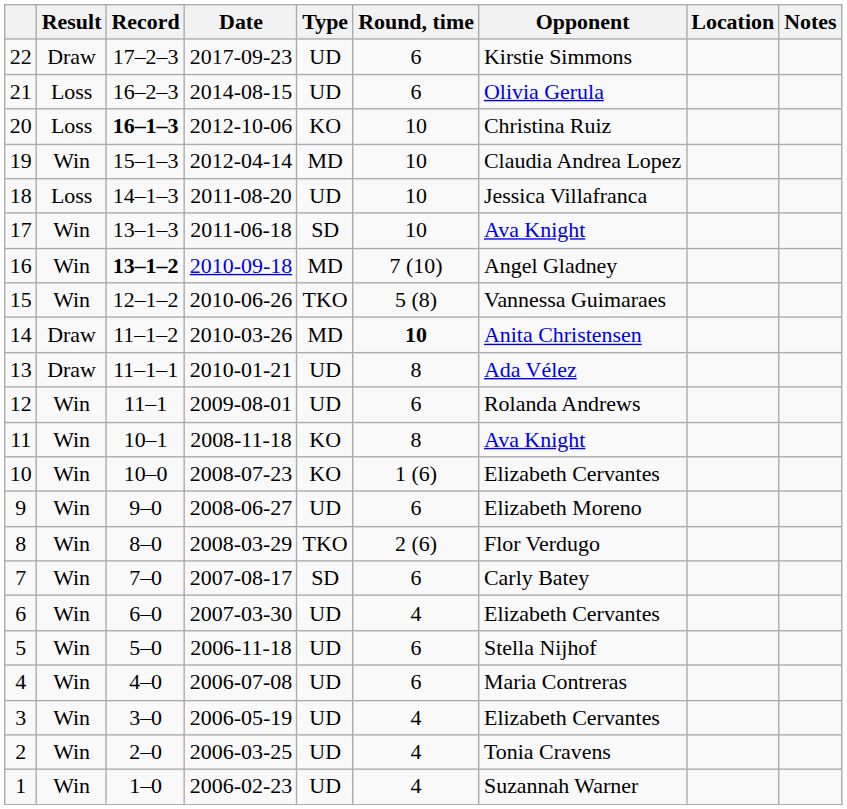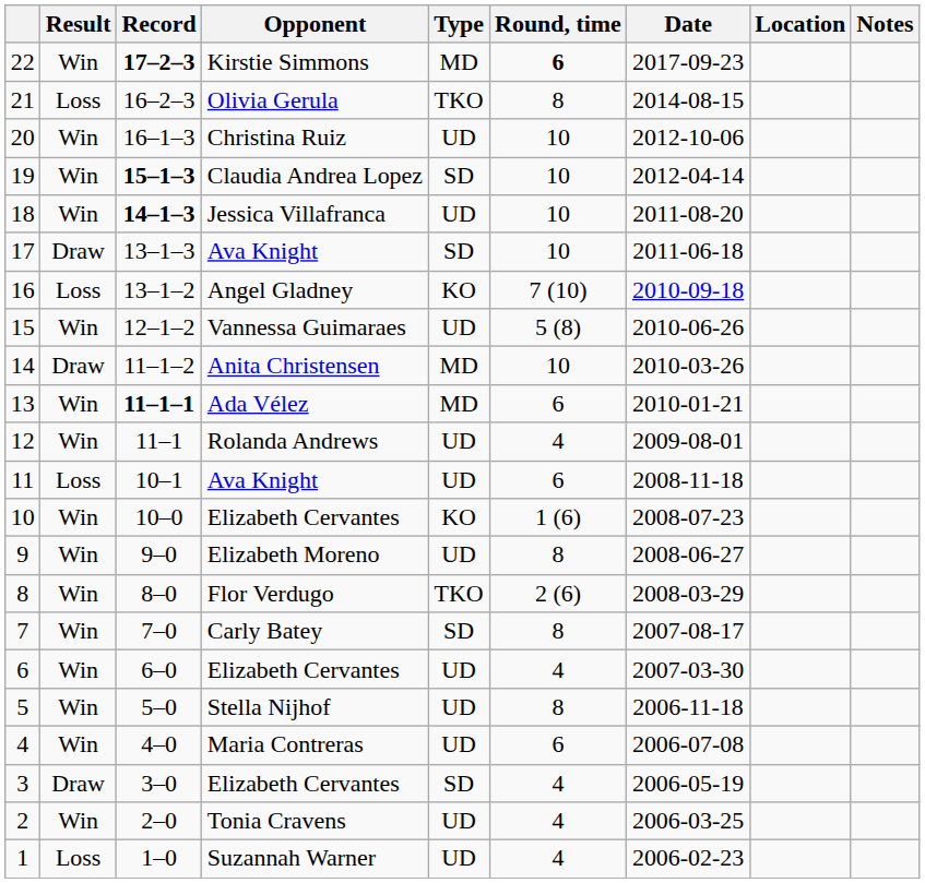columns swapped: Opponent <-> Date
22 | Result: Draw -> Win
22 | Record: normal -> bold
22 | Type: UD -> MD
22 | Round, time: normal -> bold
21 | Type: UD -> TKO
21 | Round, time: 6 -> 8
20 | Result: Loss -> Win
20 | Record: bold -> normal
20 | Type: KO -> UD
19 | Record: normal -> bold
19 | Type: MD -> SD
18 | Result: Loss -> Win
18 | Record: normal -> bold
17 | Result: Win -> Draw
16 | Result: Win -> Loss
16 | Record: bold -> normal
16 | Type: MD -> KO
15 | Type: TKO -> UD
14 | Round, time: bold -> normal
13 | Result: Draw -> Win
13 | Record: normal -> bold
13 | Type: UD -> MD
13 | Round, time: 8 -> 6
12 | Round, time: 6 -> 4
11 | Result: Win -> Loss
11 | Type: KO -> UD
11 | Round, time: 8 -> 6
9 | Round, time: 6 -> 8
7 | Round, time: 6 -> 8
5 | Round, time: 6 -> 8
3 | Result: Win -> Draw
3 | Type: UD -> SD
1 | Result: Win -> Loss
